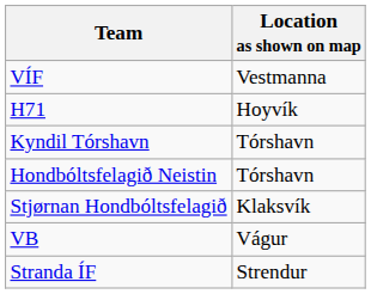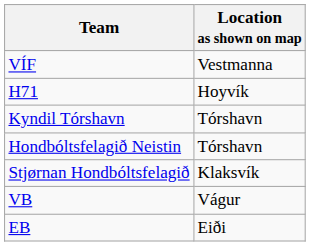- row: Stranda ÍF | Strendur
+ row: EB | Eiði
